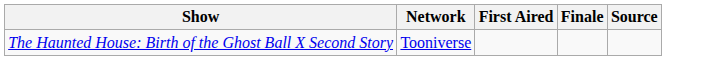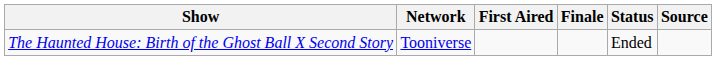+ column: Status | Ended
